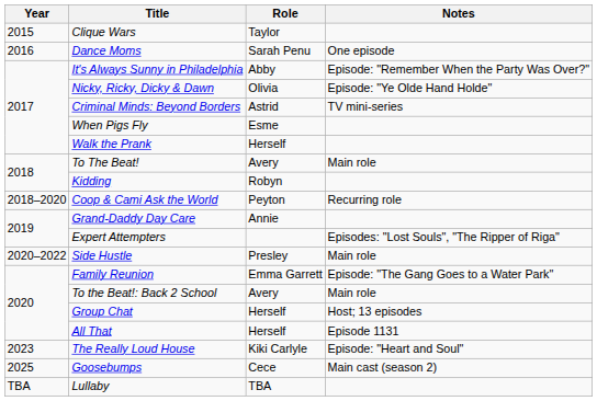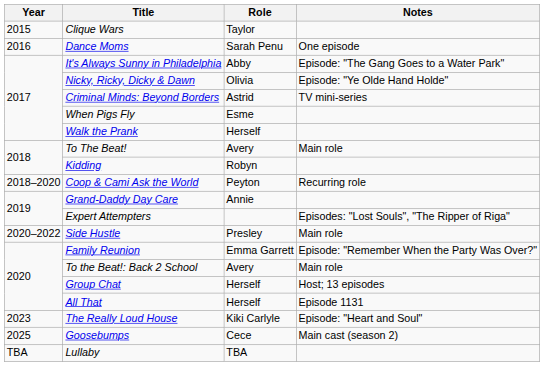It's Always Sunny in Philadelphia | Notes: Episode: "Remember When the Party Was Over?" -> Episode: "The Gang Goes to a Water Park"
Family Reunion | Notes: Episode: "The Gang Goes to a Water Park" -> Episode: "Remember When the Party Was Over?"
